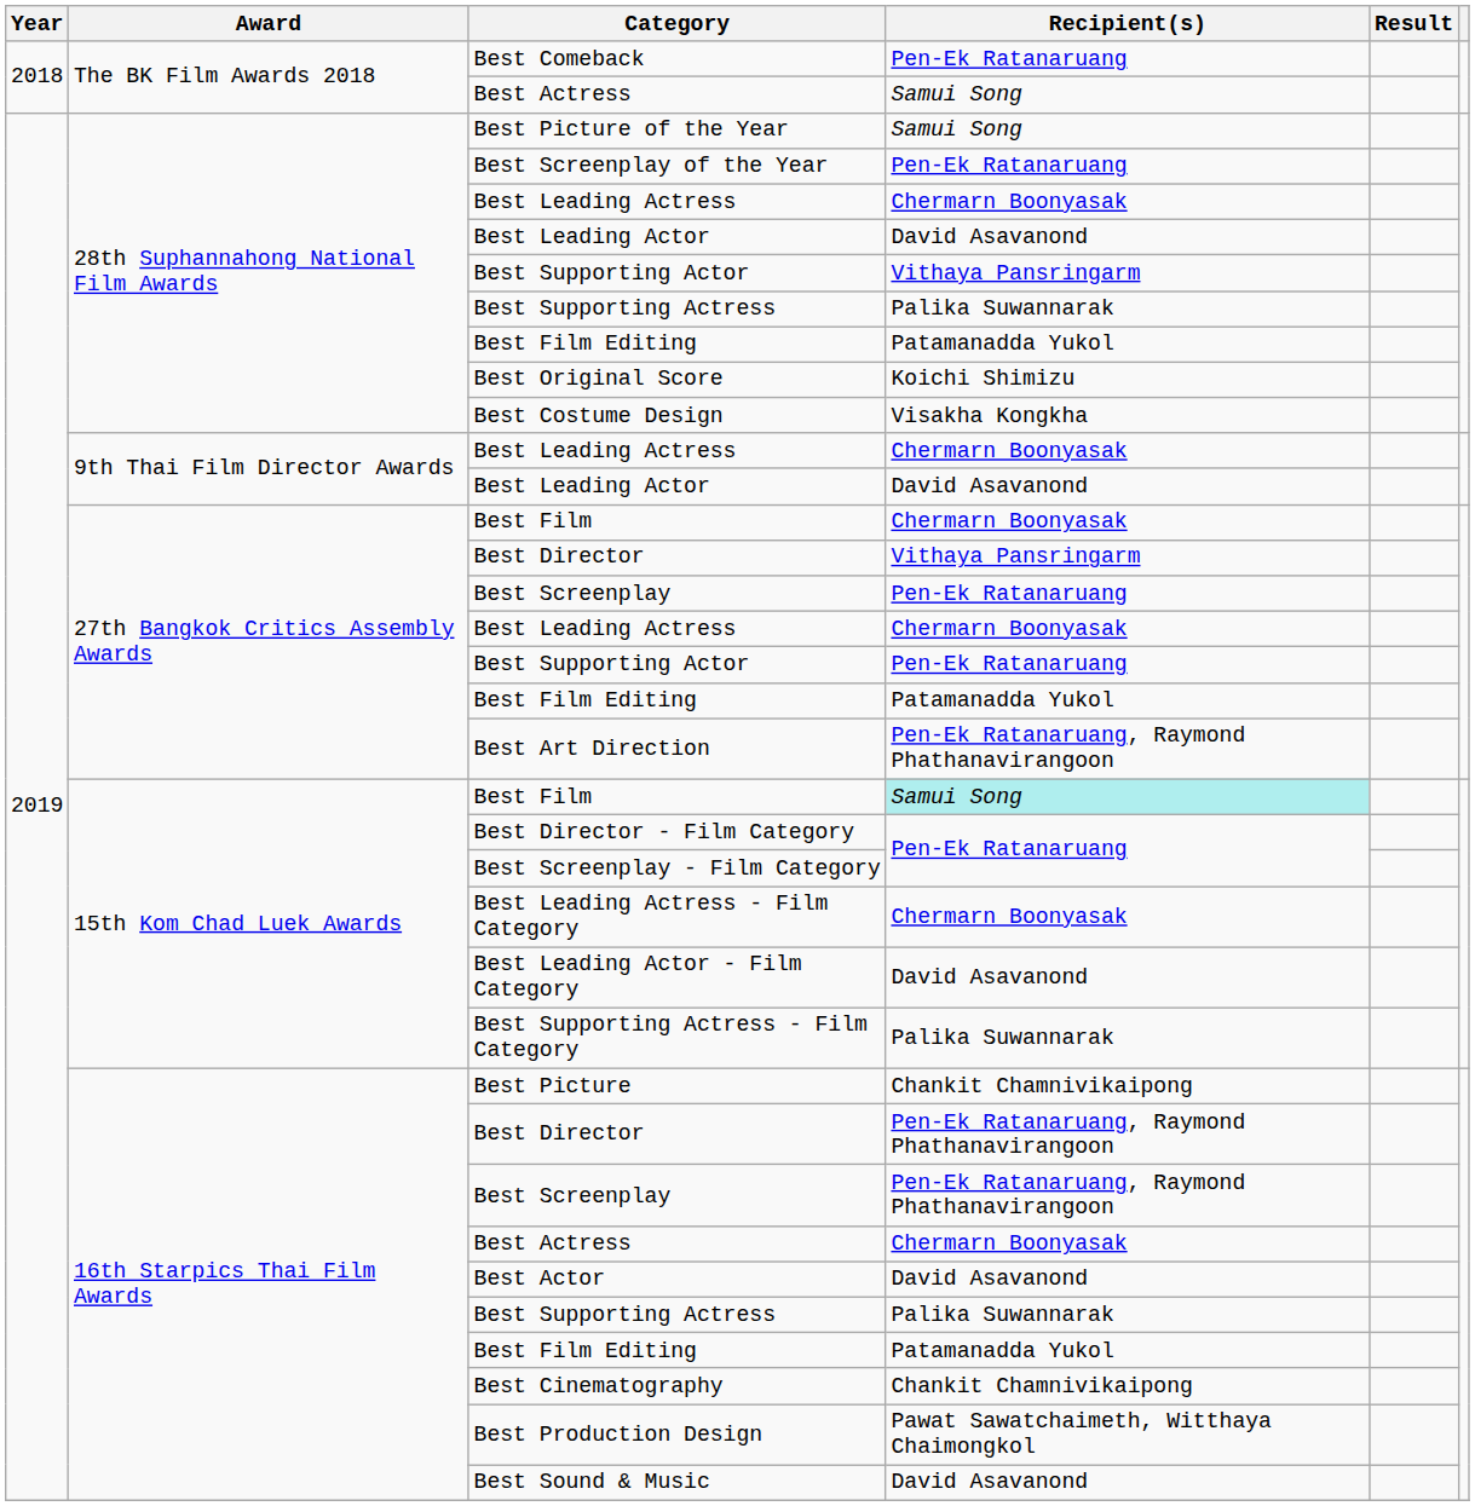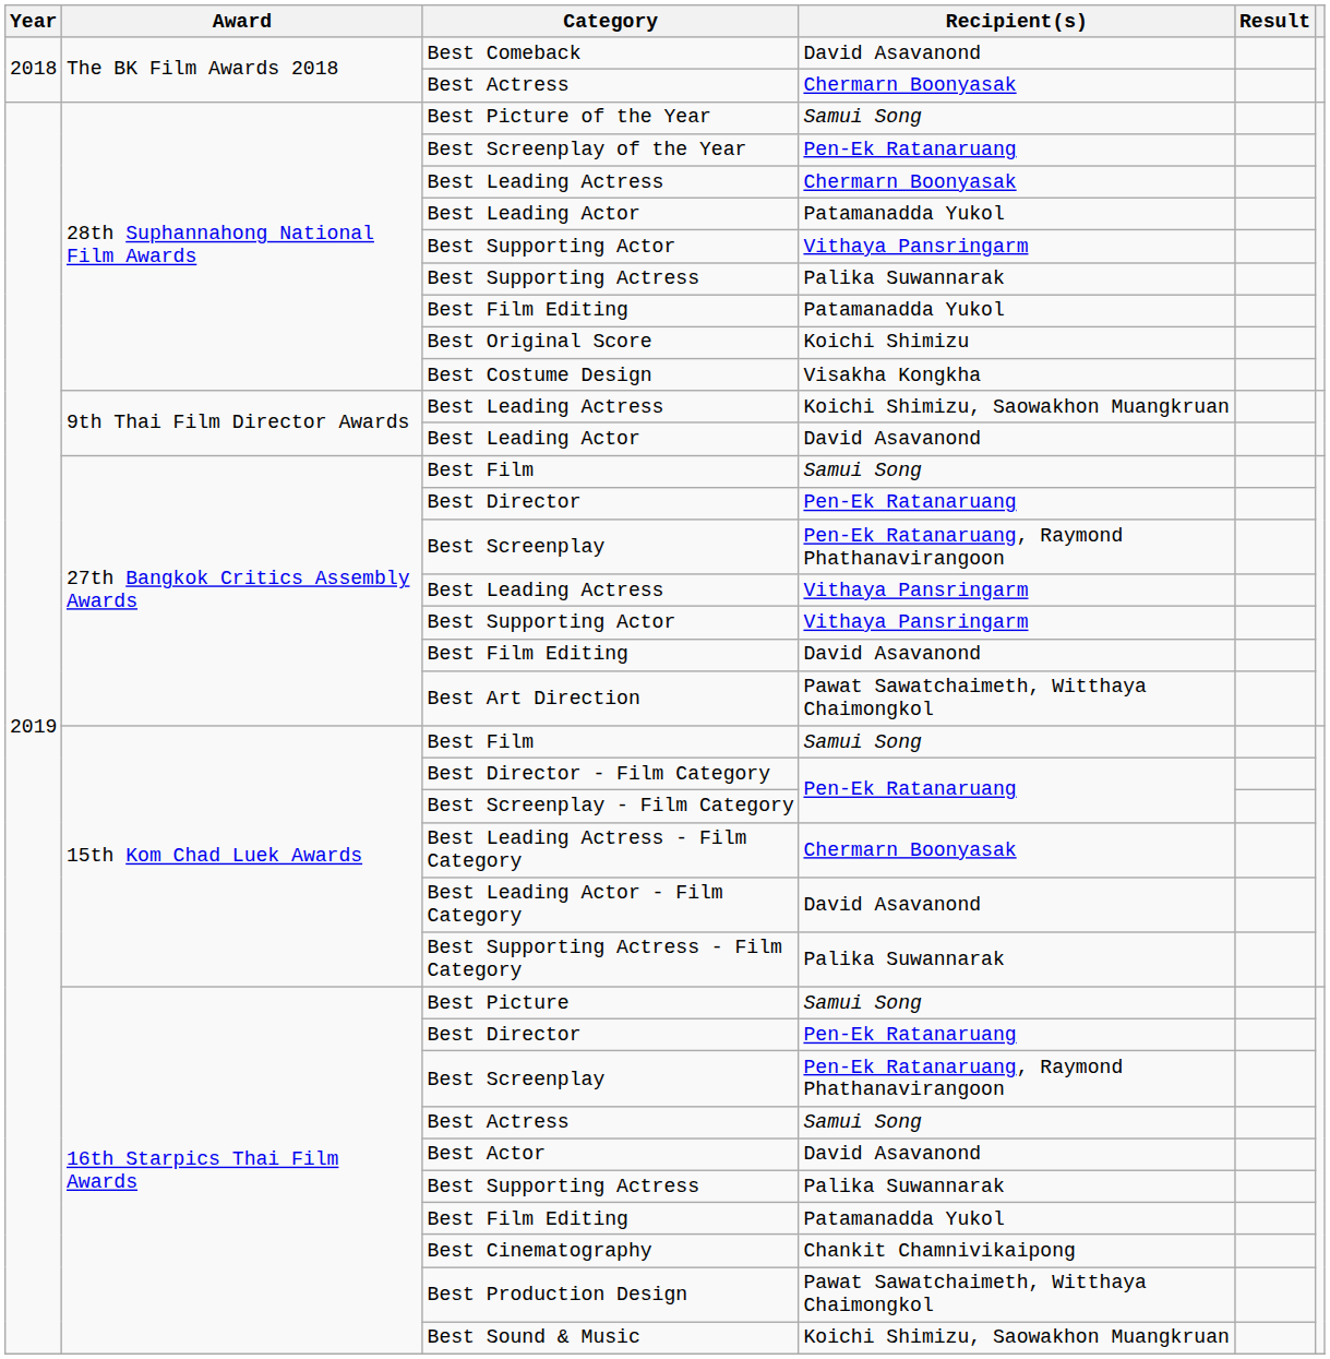Best Comeback | Recipient(s): Pen-Ek Ratanaruang -> David Asavanond
The BK Film Awards 2018 / Best Actress | Recipient(s): Samui Song -> Chermarn Boonyasak
28th Suphannahong National Film Awards / Best Leading Actor | Recipient(s): David Asavanond -> Patamanadda Yukol
9th Thai Film Director Awards / Best Leading Actress | Recipient(s): Chermarn Boonyasak -> Koichi Shimizu, Saowakhon Muangkruan
27th Bangkok Critics Assembly Awards / Best Film | Recipient(s): Chermarn Boonyasak -> Samui Song
27th Bangkok Critics Assembly Awards / Best Director | Recipient(s): Vithaya Pansringarm -> Pen-Ek Ratanaruang
27th Bangkok Critics Assembly Awards / Best Screenplay | Recipient(s): Pen-Ek Ratanaruang -> Pen-Ek Ratanaruang, Raymond Phathanavirangoon
27th Bangkok Critics Assembly Awards / Best Leading Actress | Recipient(s): Chermarn Boonyasak -> Vithaya Pansringarm
27th Bangkok Critics Assembly Awards / Best Supporting Actor | Recipient(s): Pen-Ek Ratanaruang -> Vithaya Pansringarm
27th Bangkok Critics Assembly Awards / Best Film Editing | Recipient(s): Patamanadda Yukol -> David Asavanond
Best Art Direction | Recipient(s): Pen-Ek Ratanaruang, Raymond Phathanavirangoon -> Pawat Sawatchaimeth, Witthaya Chaimongkol
15th Kom Chad Luek Awards / Best Film | Recipient(s): paleturquoise background -> no background
Best Picture | Recipient(s): Chankit Chamnivikaipong -> Samui Song
16th Starpics Thai Film Awards / Best Director | Recipient(s): Pen-Ek Ratanaruang, Raymond Phathanavirangoon -> Pen-Ek Ratanaruang
16th Starpics Thai Film Awards / Best Actress | Recipient(s): Chermarn Boonyasak -> Samui Song
Best Sound & Music | Recipient(s): David Asavanond -> Koichi Shimizu, Saowakhon Muangkruan
